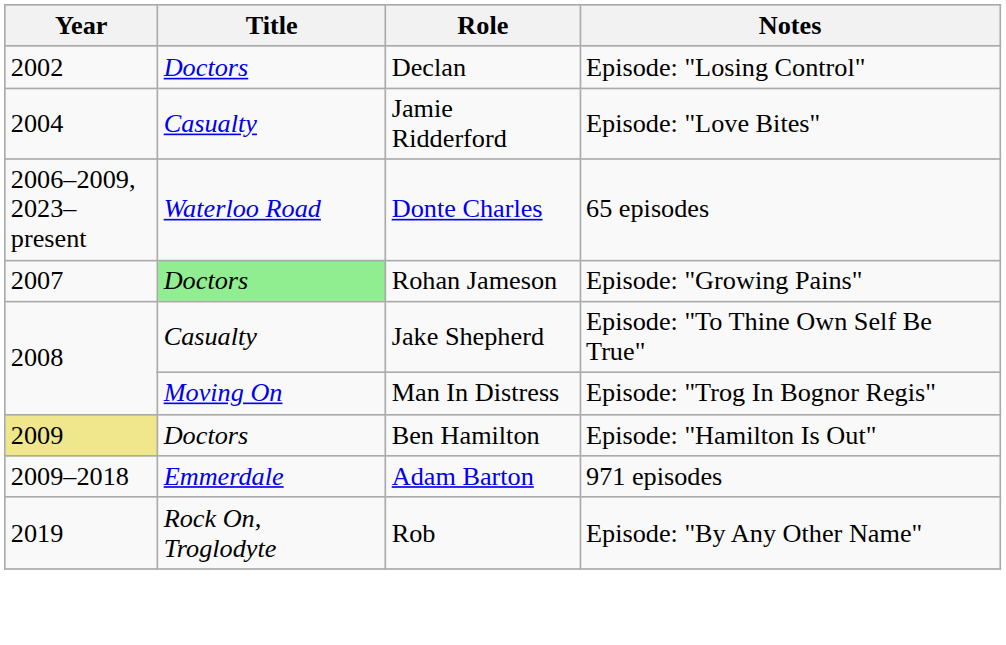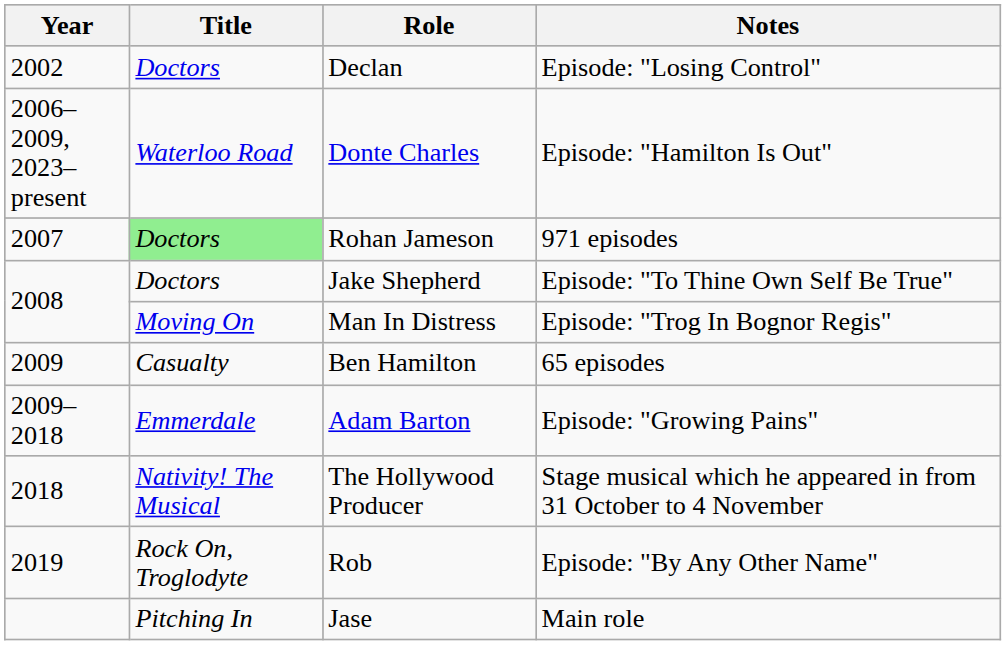- row: 2004 | Casualty | Jamie Ridderford | Episode: "Love Bites"
Donte Charles | Notes: 65 episodes -> Episode: "Hamilton Is Out"
Rohan Jameson | Notes: Episode: "Growing Pains" -> 971 episodes
Jake Shepherd | Title: Casualty -> Doctors
Ben Hamilton | Year: khaki background -> no background
Ben Hamilton | Title: Doctors -> Casualty
Ben Hamilton | Notes: Episode: "Hamilton Is Out" -> 65 episodes
Adam Barton | Notes: 971 episodes -> Episode: "Growing Pains"
+ row: 2018 | Nativity! The Musical | The Hollywood Producer | Stage musical which he appeared in from 31 October to 4 November
+ row: Pitching In | Jase | Main role
